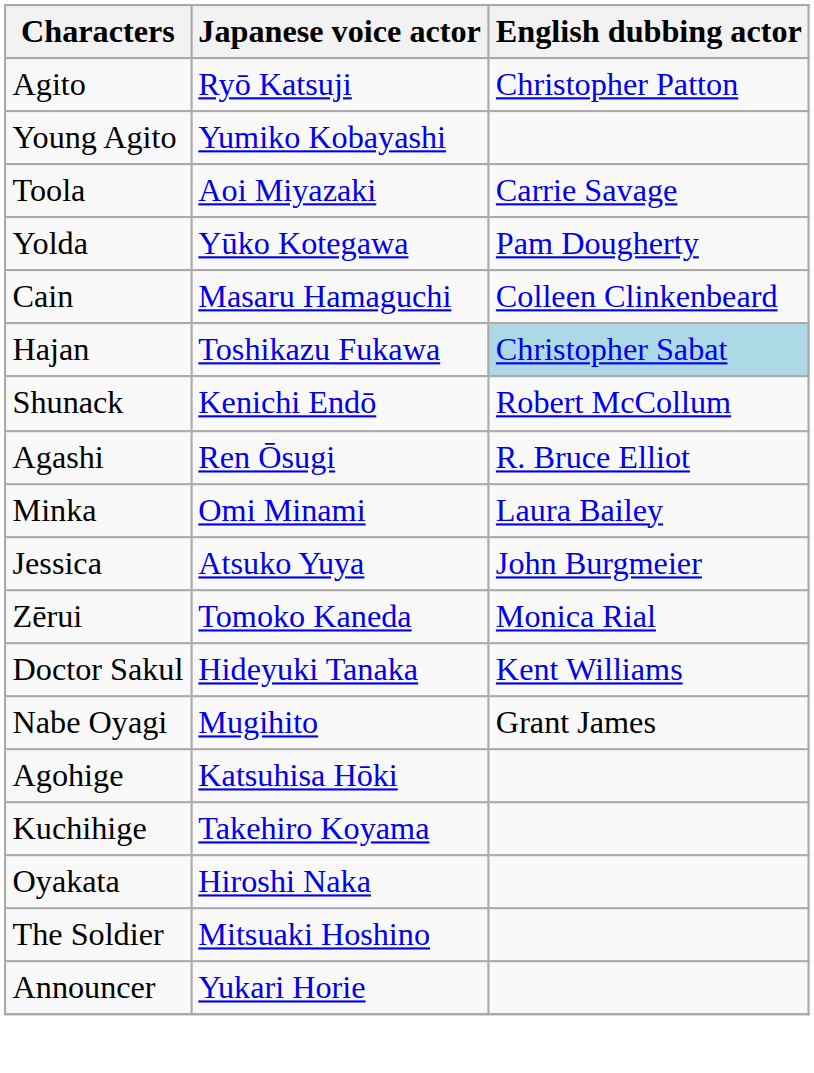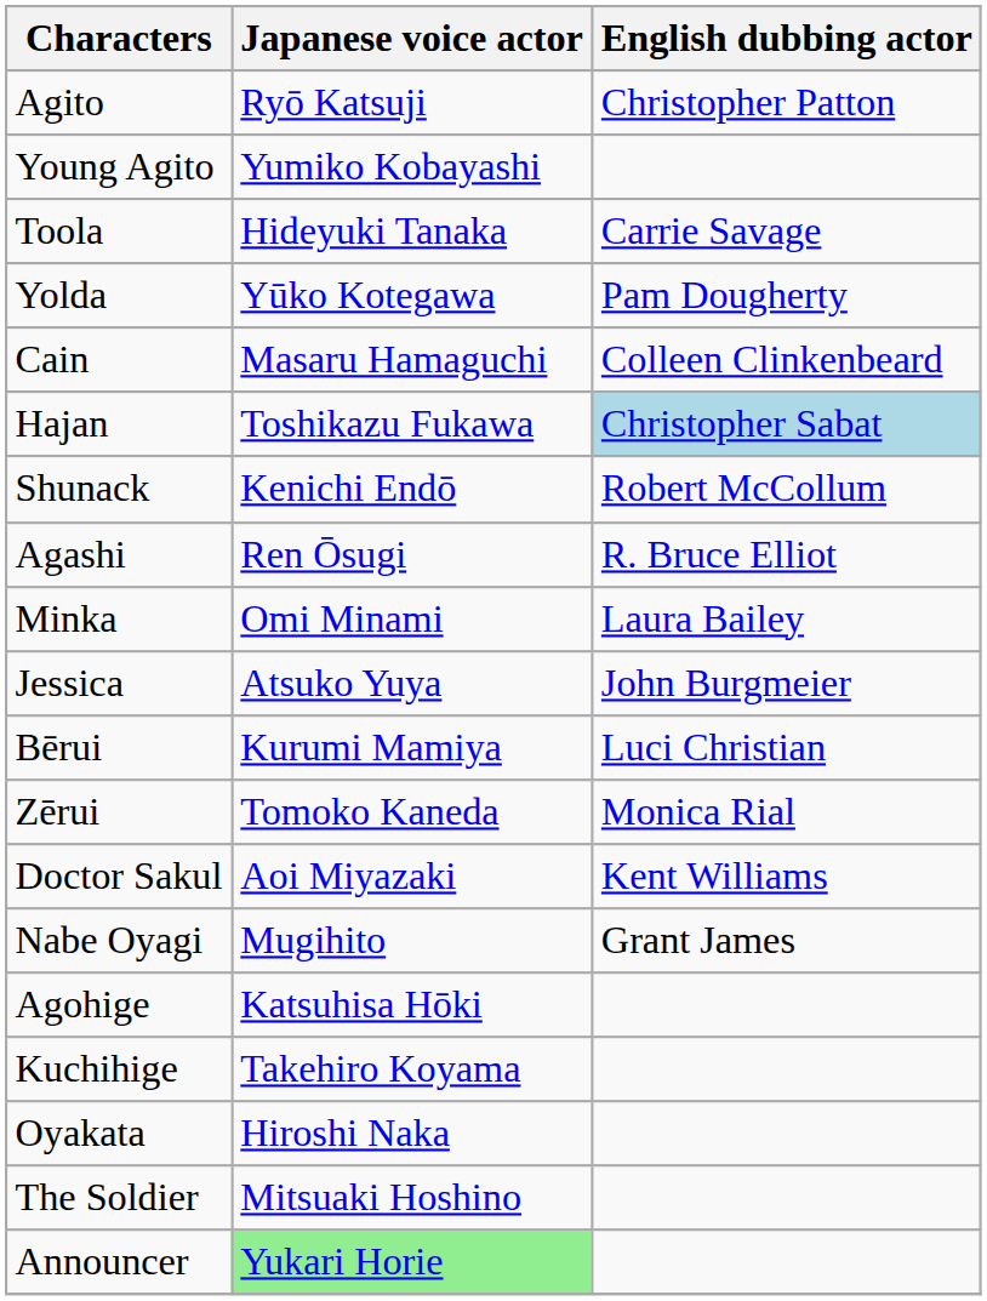Toola | Japanese voice actor: Aoi Miyazaki -> Hideyuki Tanaka
+ row: Bērui | Kurumi Mamiya | Luci Christian
Doctor Sakul | Japanese voice actor: Hideyuki Tanaka -> Aoi Miyazaki
Announcer | Japanese voice actor: no background -> lightgreen background
